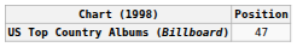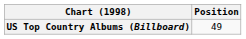US Top Country Albums (Billboard) | Position: 47 -> 49
